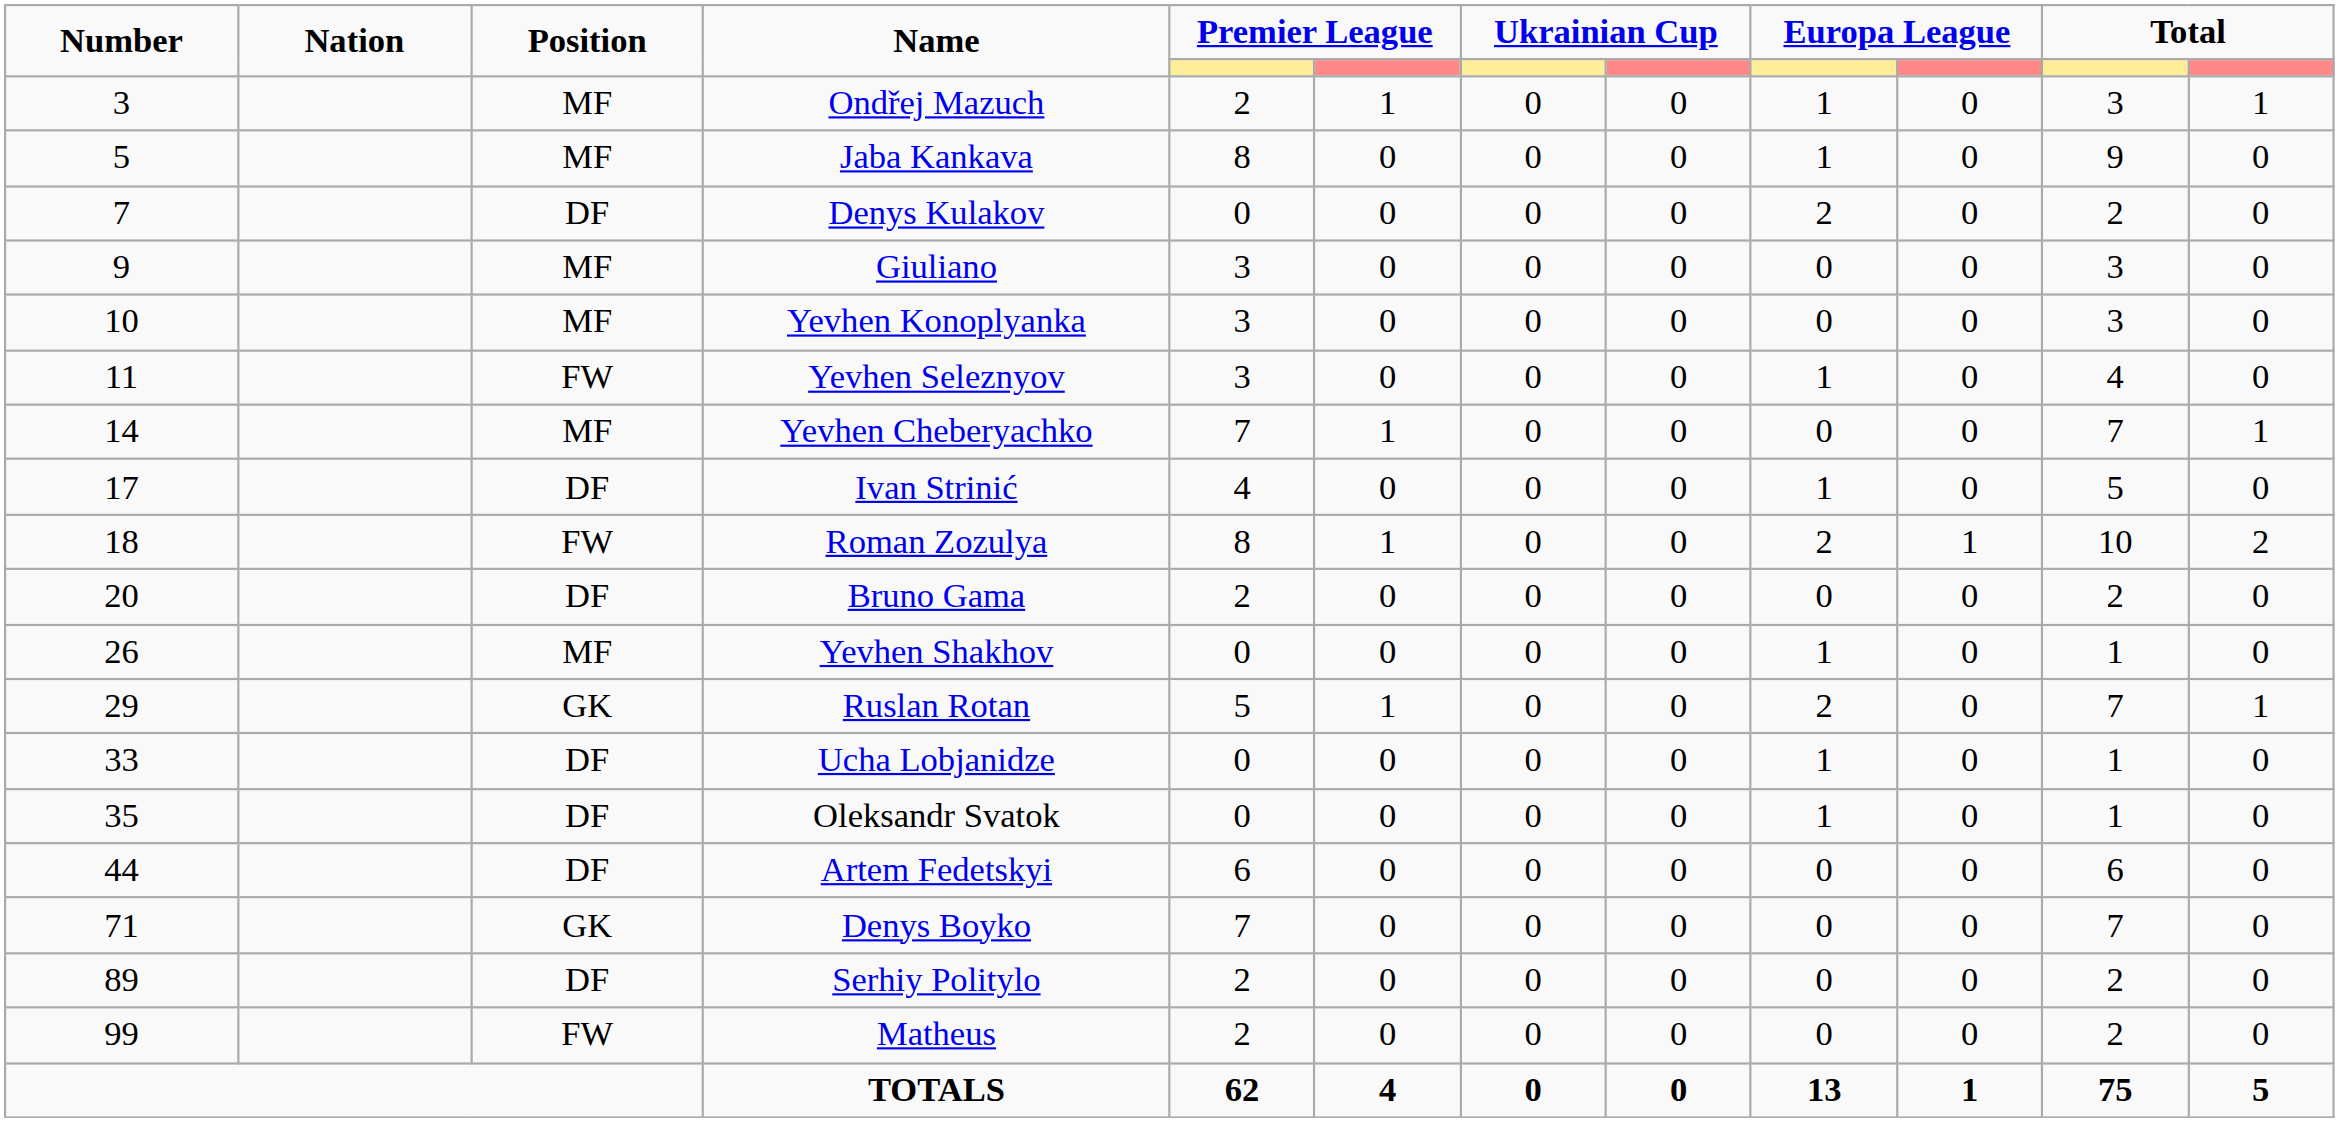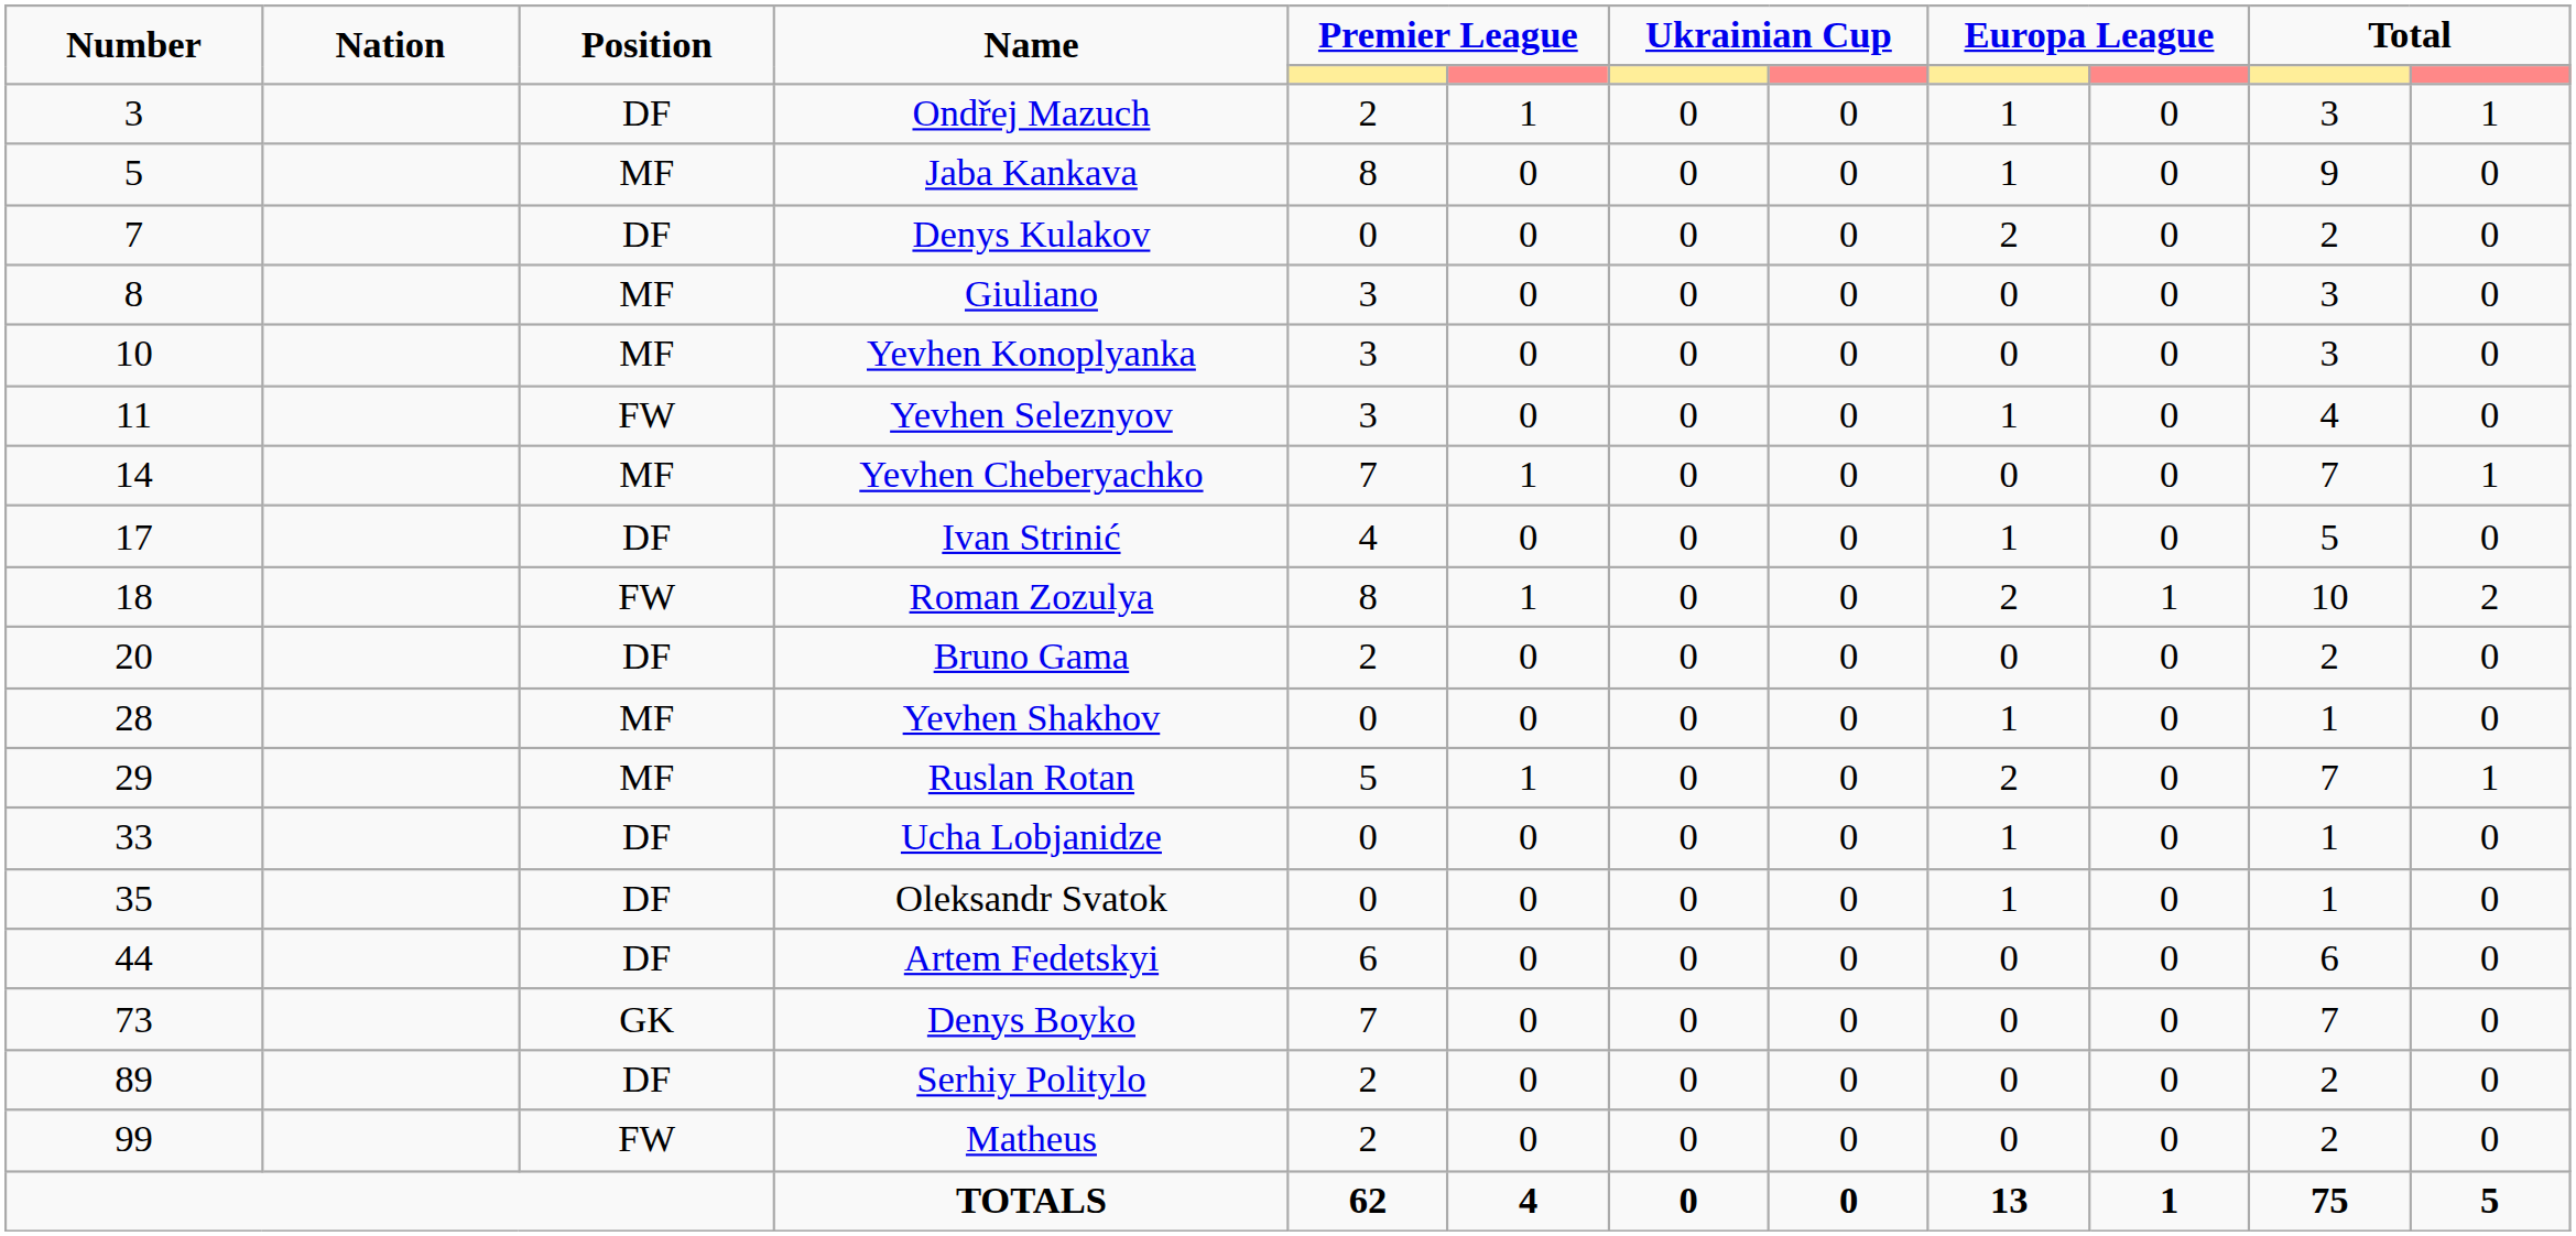Ondřej Mazuch | Position: MF -> DF
Giuliano | Number: 9 -> 8
Yevhen Shakhov | Number: 26 -> 28
Ruslan Rotan | Position: GK -> MF
Denys Boyko | Number: 71 -> 73
